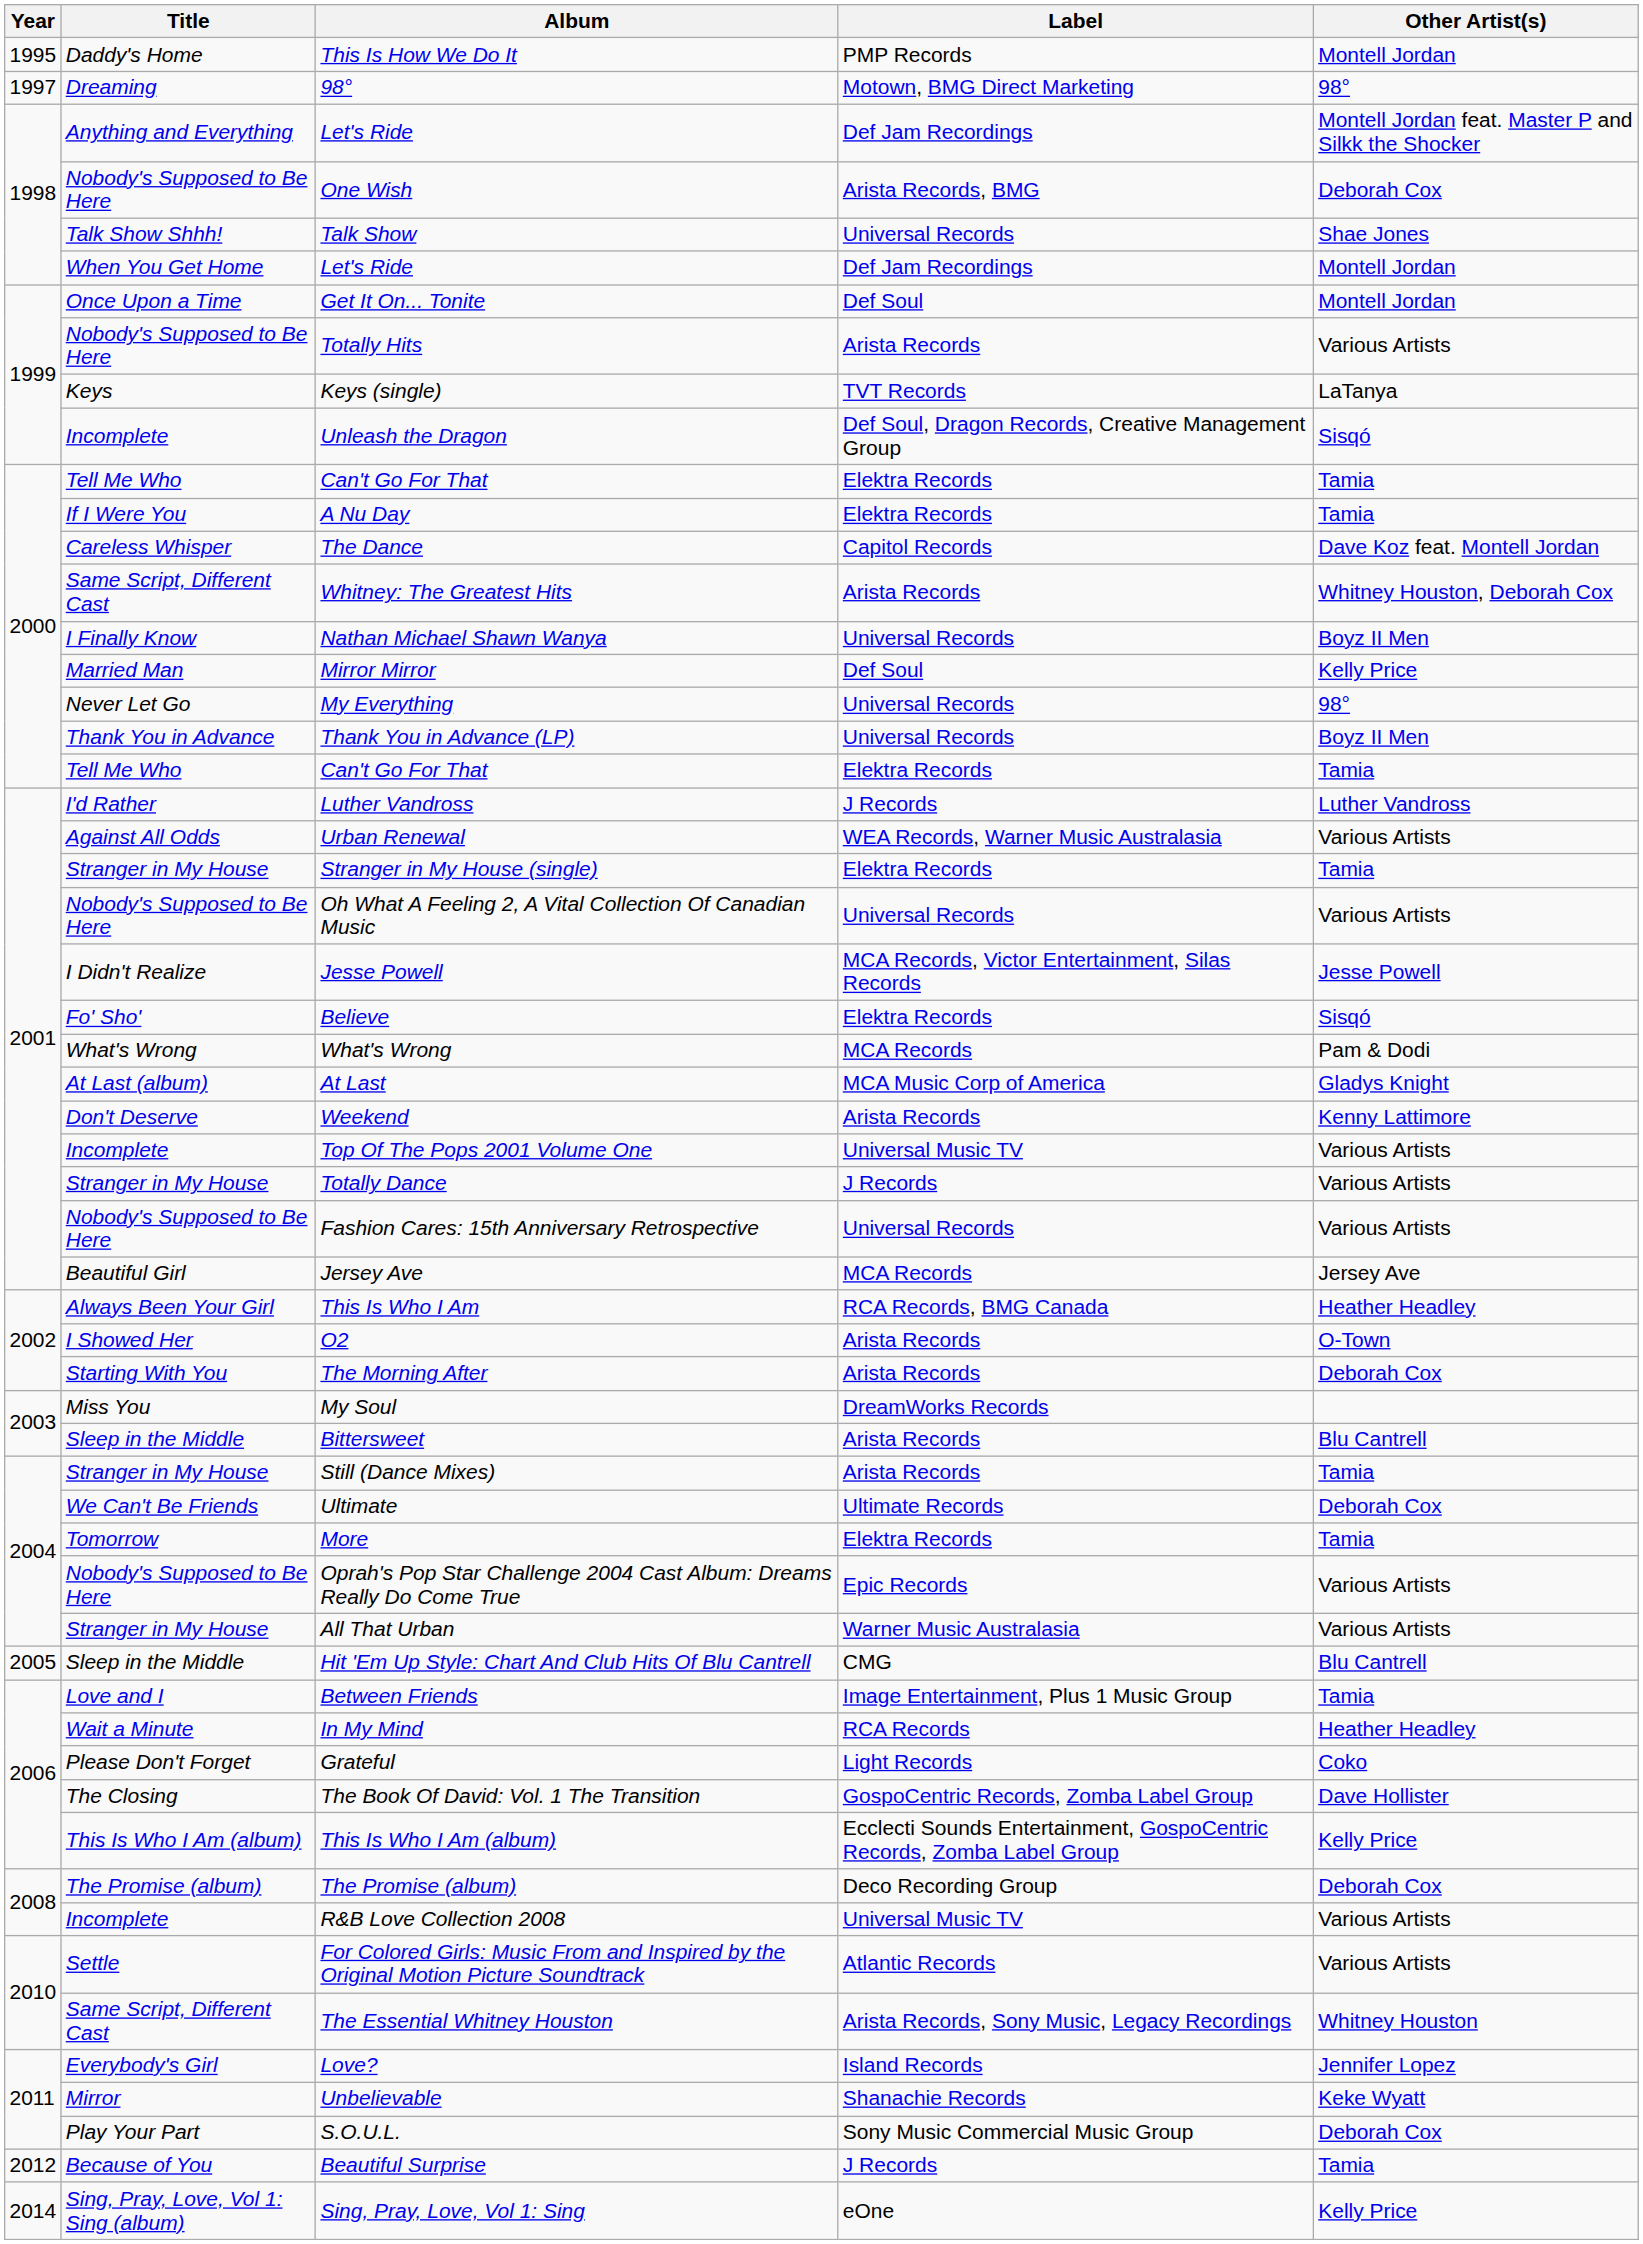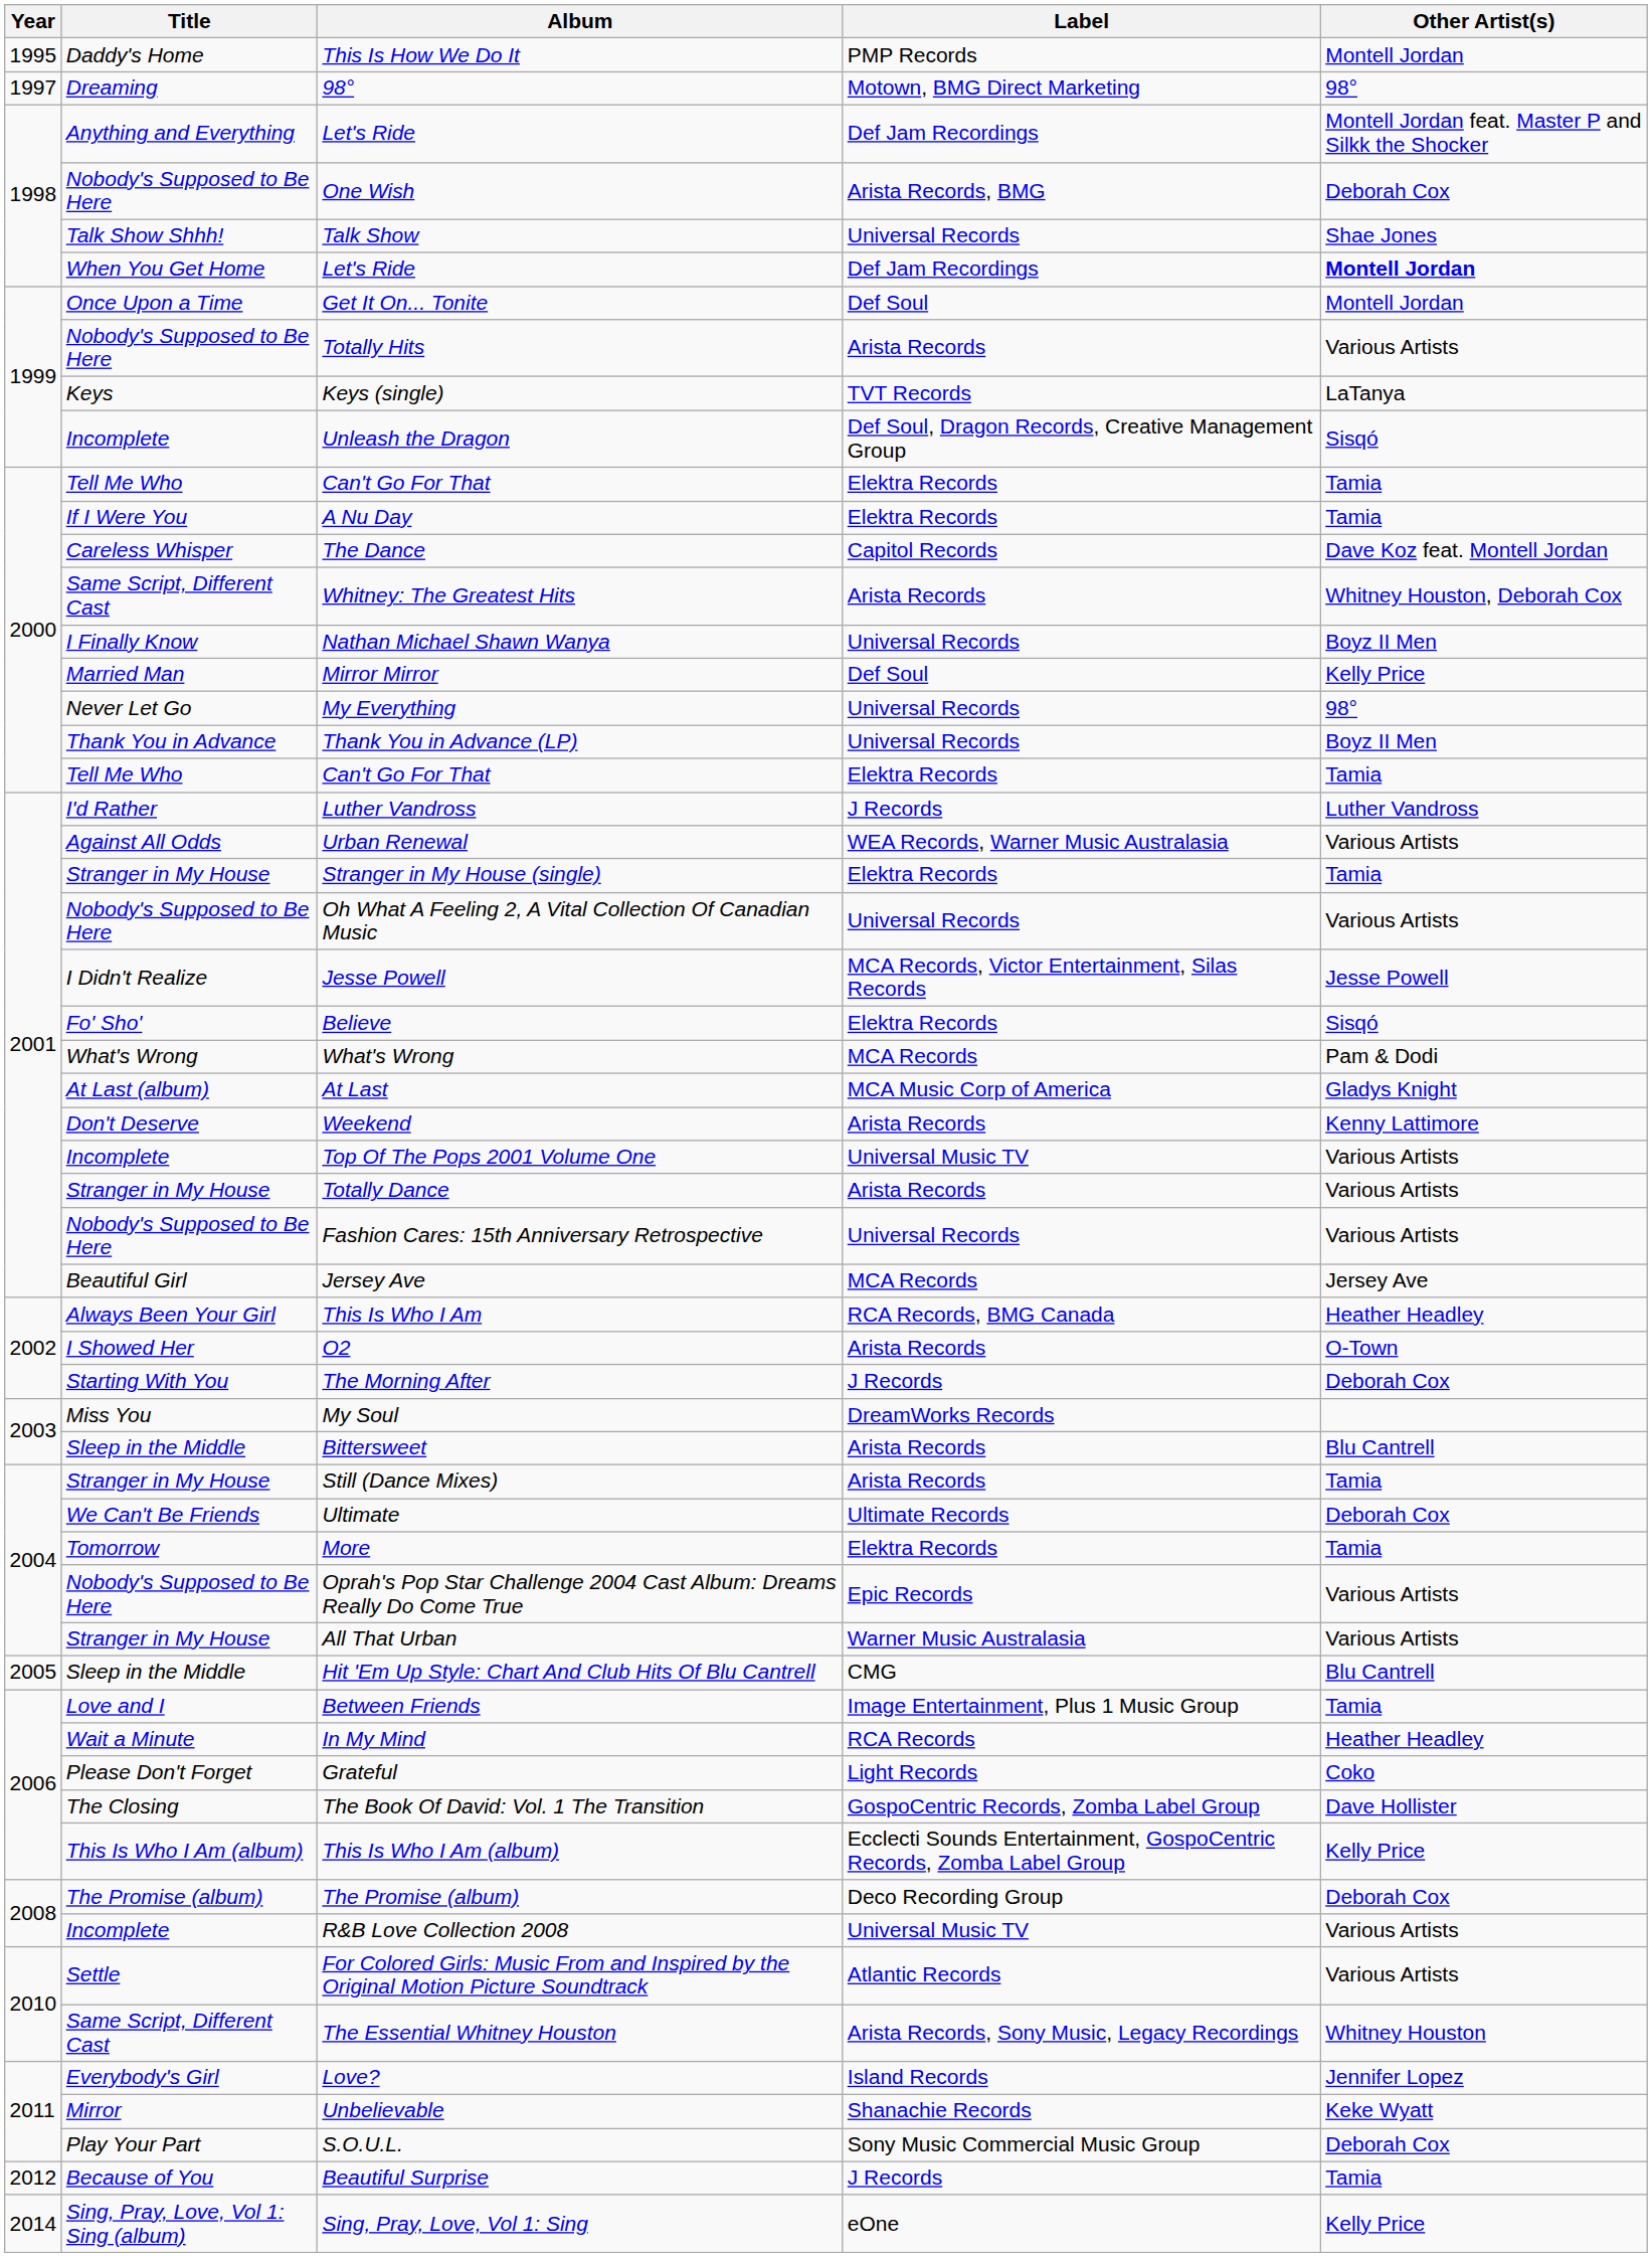When You Get Home / Let's Ride | Other Artist(s): normal -> bold
Totally Dance | Label: J Records -> Arista Records
The Morning After | Label: Arista Records -> J Records
